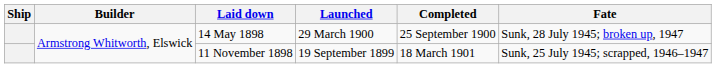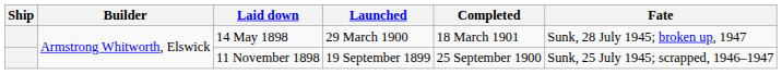14 May 1898 | Completed: 25 September 1900 -> 18 March 1901
11 November 1898 | Completed: 18 March 1901 -> 25 September 1900
